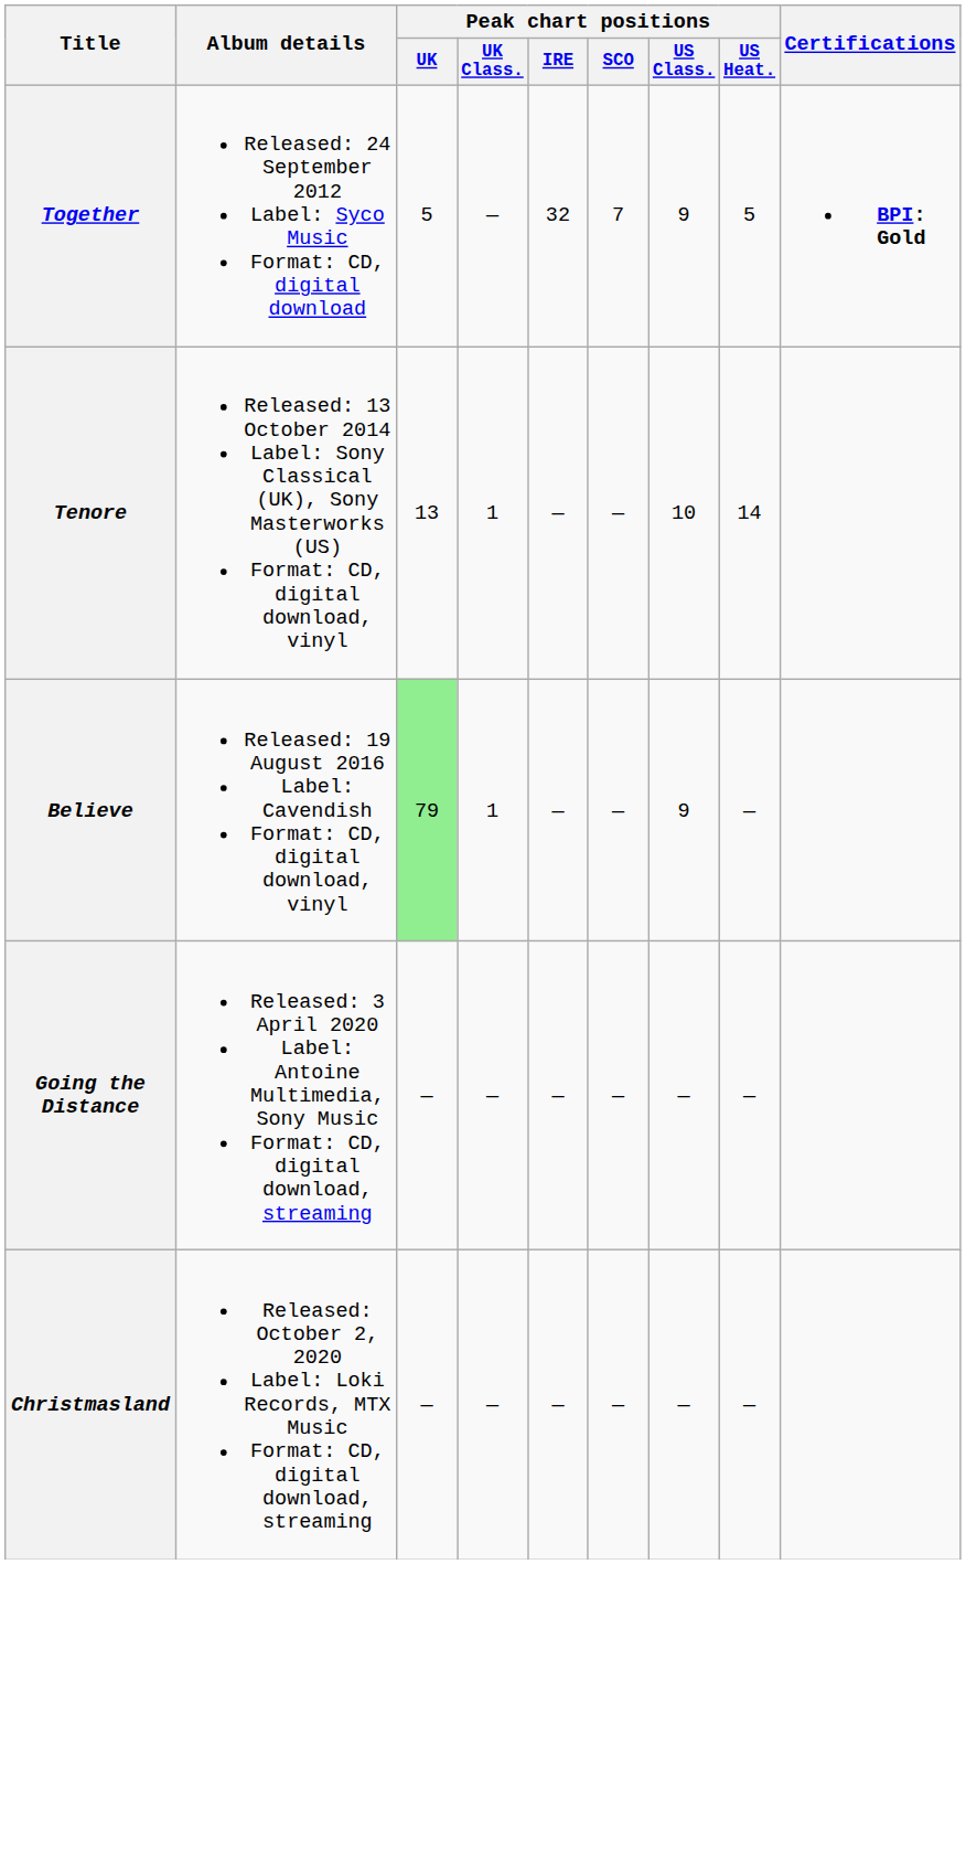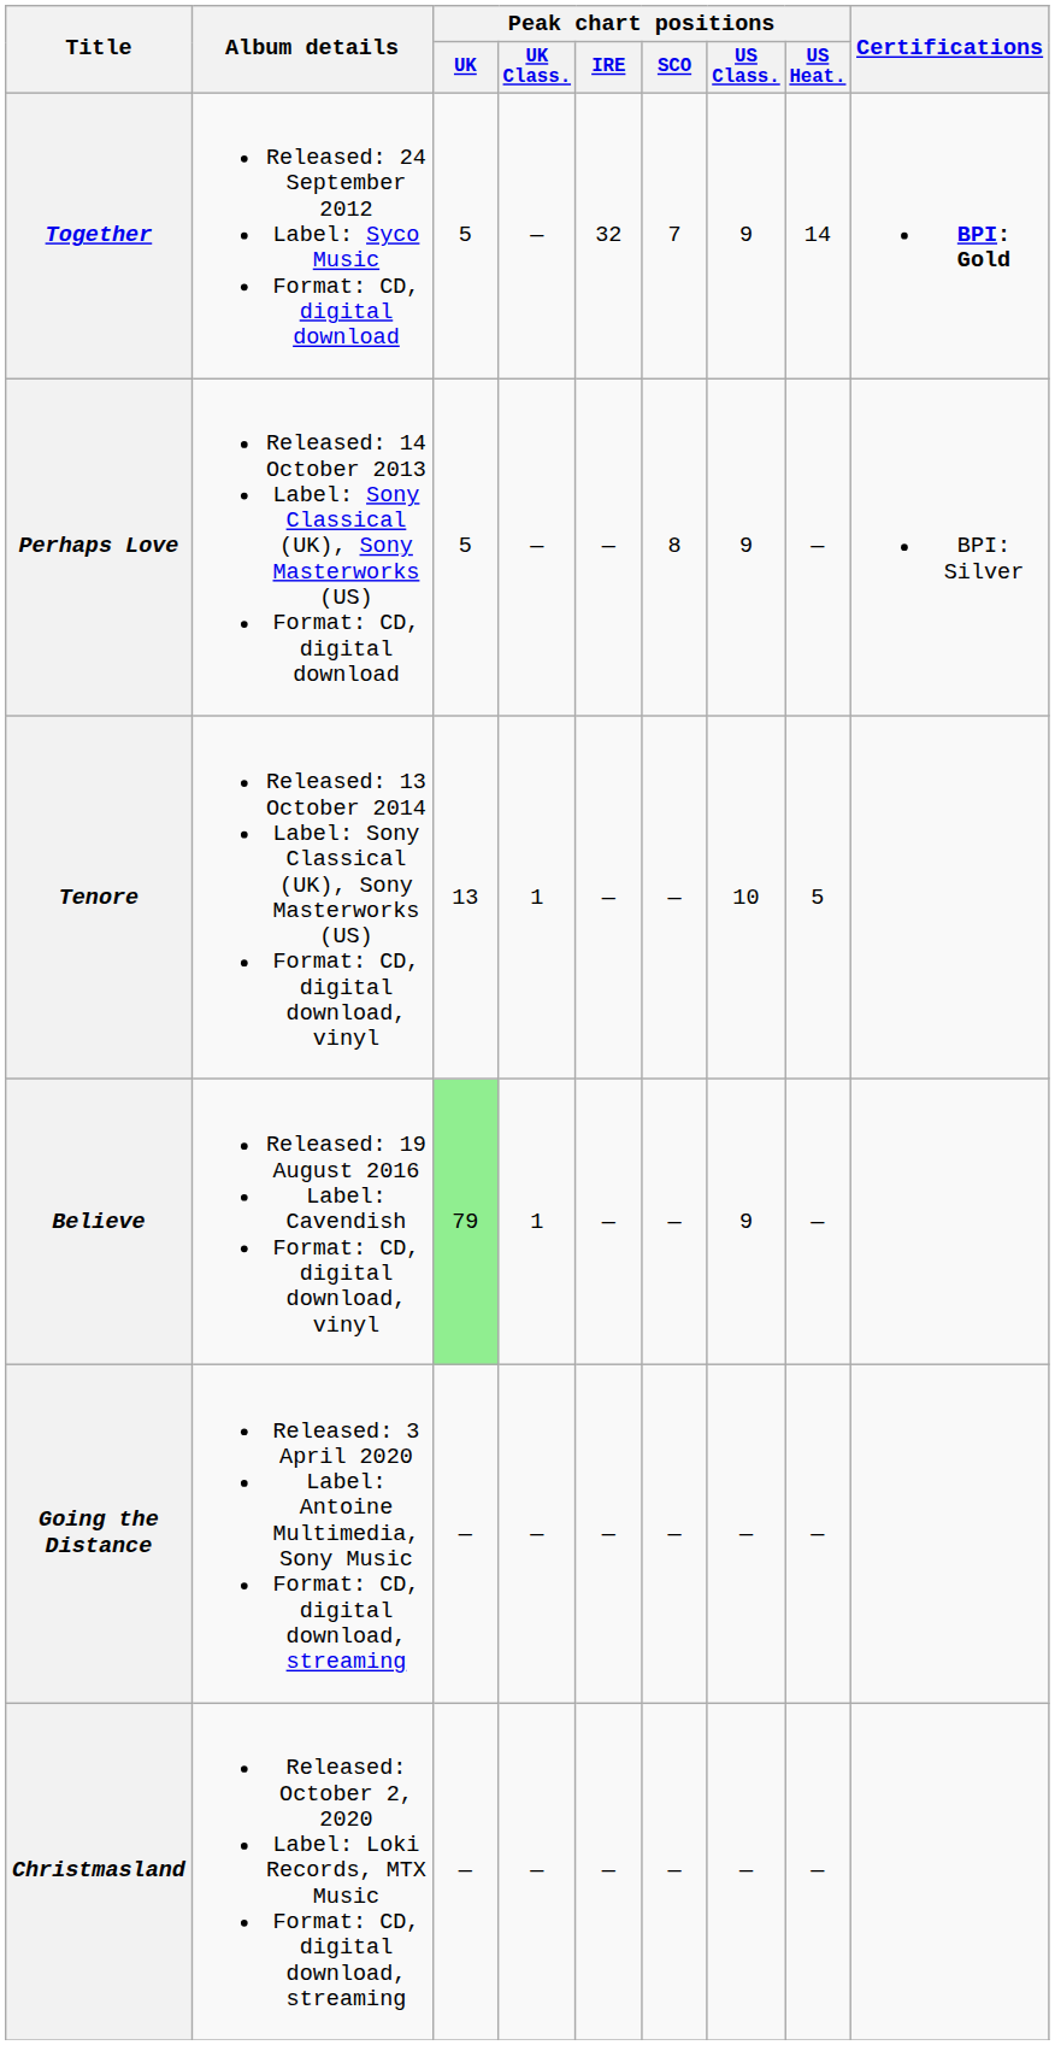Together | Peak chart positions / US Heat.: 5 -> 14
+ row: Perhaps Love | Released: 14 October 2013 Label: Sony Classical (UK), Sony Masterworks (US) Format: CD, digital download | 5 | — | — | 8 | 9 | — | BPI: Silver
Tenore | Peak chart positions / US Heat.: 14 -> 5
